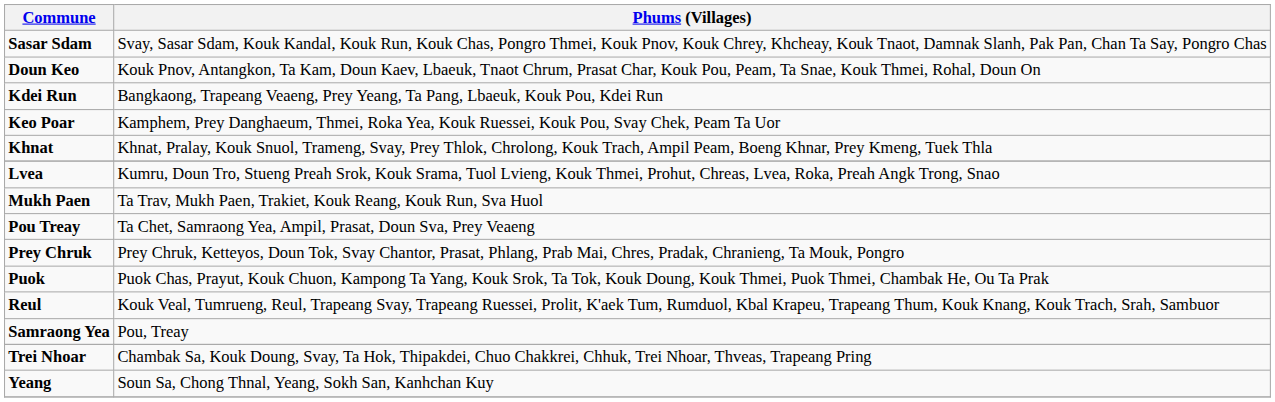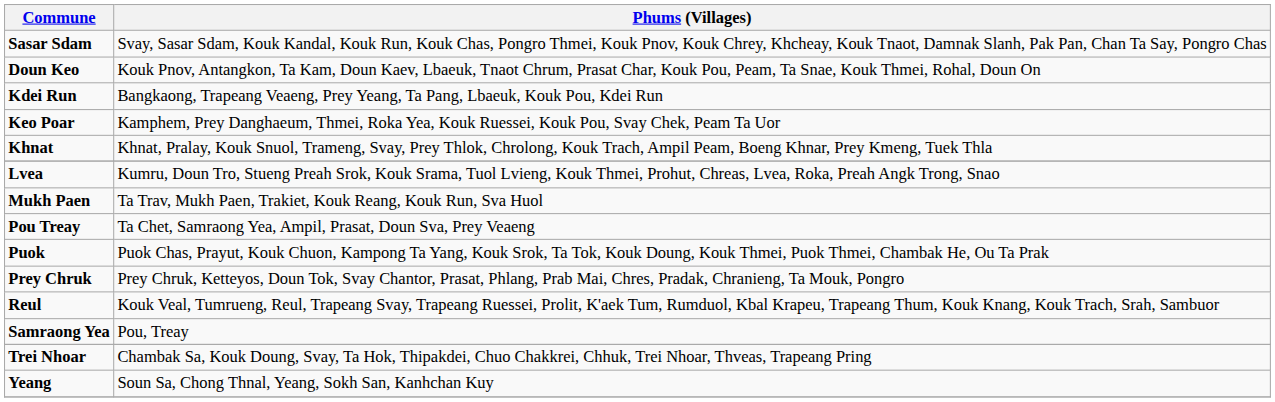rows swapped: Puok <-> Prey Chruk
